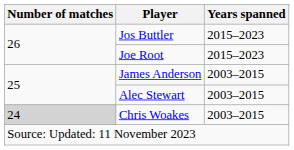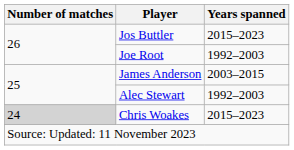Joe Root | Years spanned: 2015–2023 -> 1992–2003
Alec Stewart | Years spanned: 2003–2015 -> 1992–2003
Chris Woakes | Years spanned: 2003–2015 -> 2015–2023
